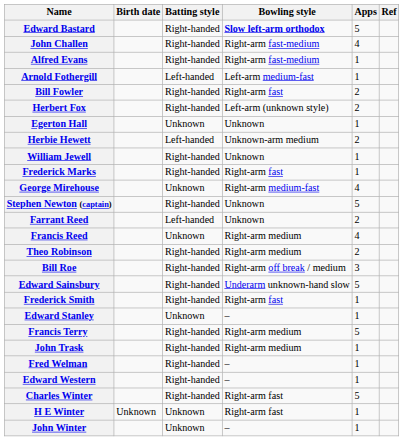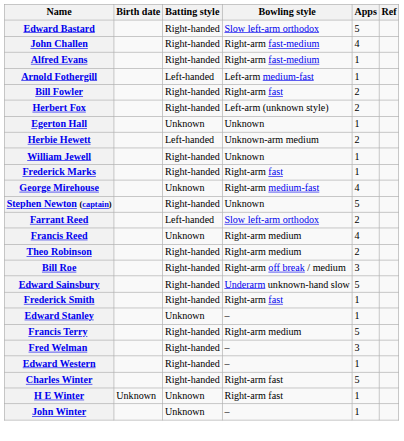Edward Bastard | Bowling style: bold -> normal
Farrant Reed | Bowling style: Unknown -> Slow left-arm orthodox
- row: John Trask | Right-handed | Right-arm medium | 1
Fred Welman | Apps: 1 -> 3
